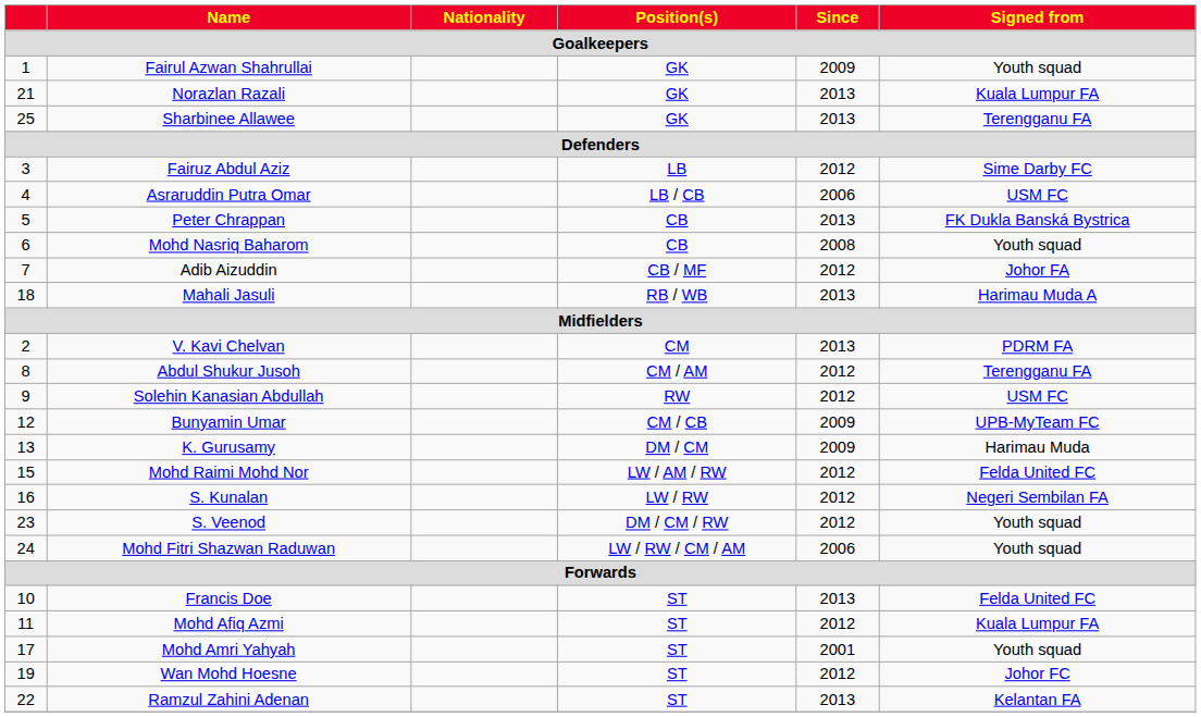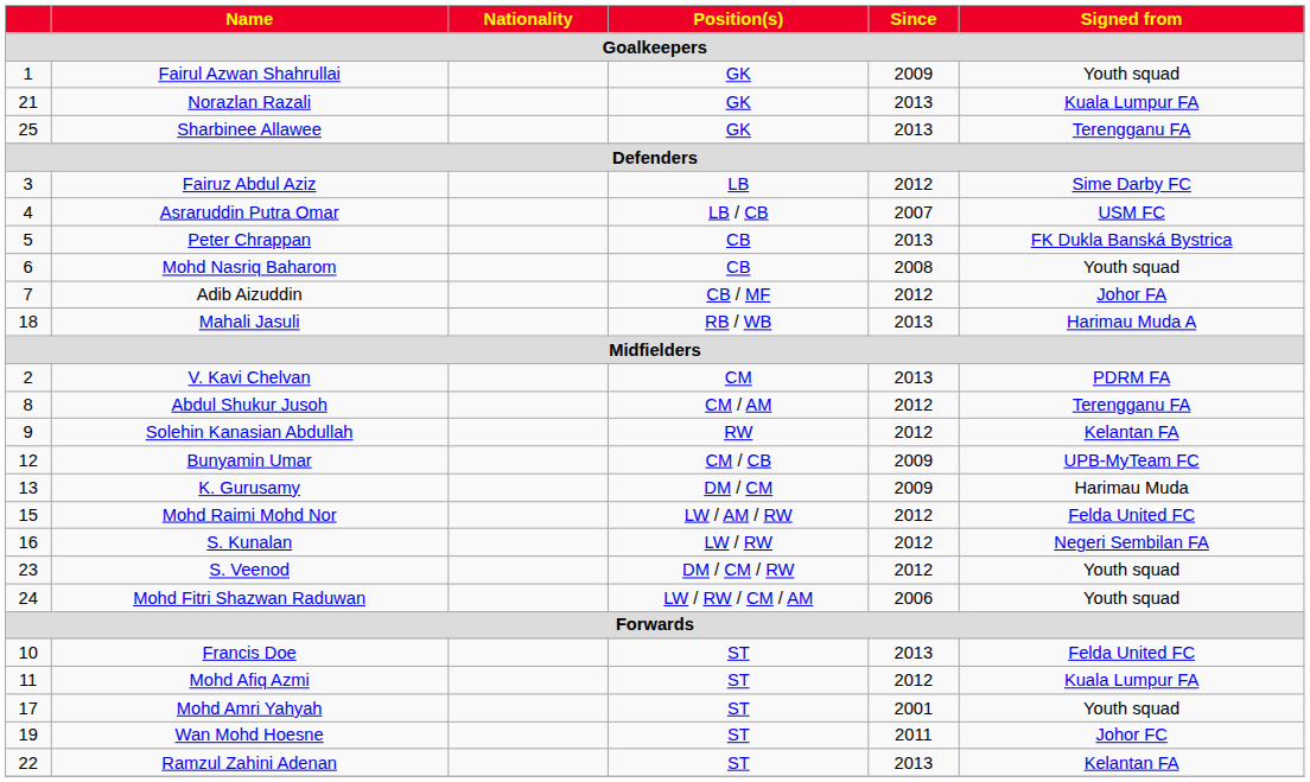Asraruddin Putra Omar | Since: 2006 -> 2007
Solehin Kanasian Abdullah | Signed from: USM FC -> Kelantan FA
Wan Mohd Hoesne | Since: 2012 -> 2011
